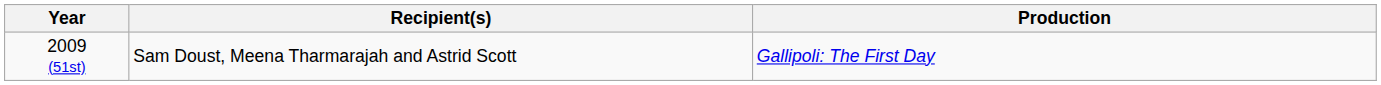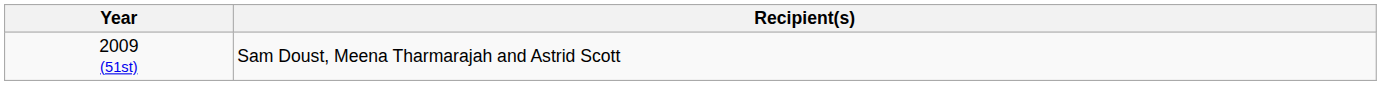- column: Production | Gallipoli: The First Day
